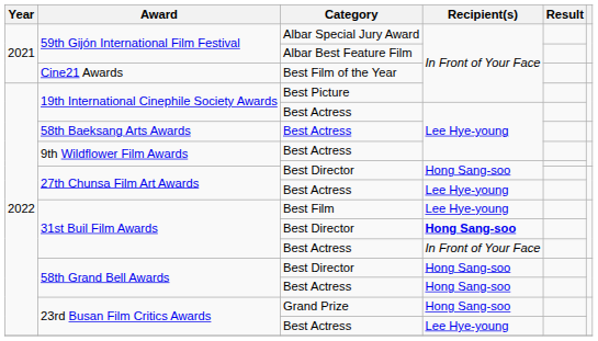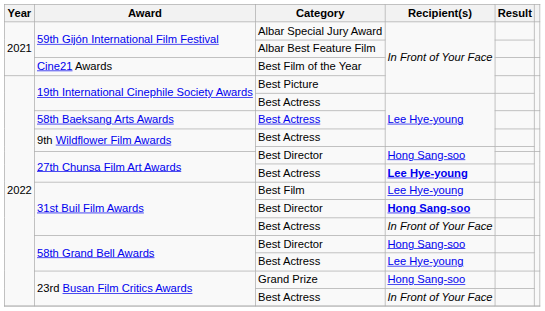27th Chunsa Film Art Awards / Best Actress | Recipient(s): normal -> bold
58th Grand Bell Awards / Best Actress | Recipient(s): Hong Sang-soo -> Lee Hye-young
23rd Busan Film Critics Awards / Best Actress | Recipient(s): Lee Hye-young -> In Front of Your Face
